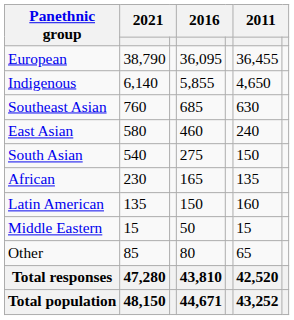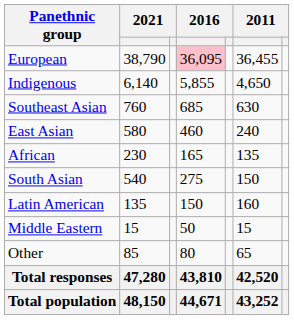European | column 4: no background -> pink background
rows swapped: South Asian <-> African
